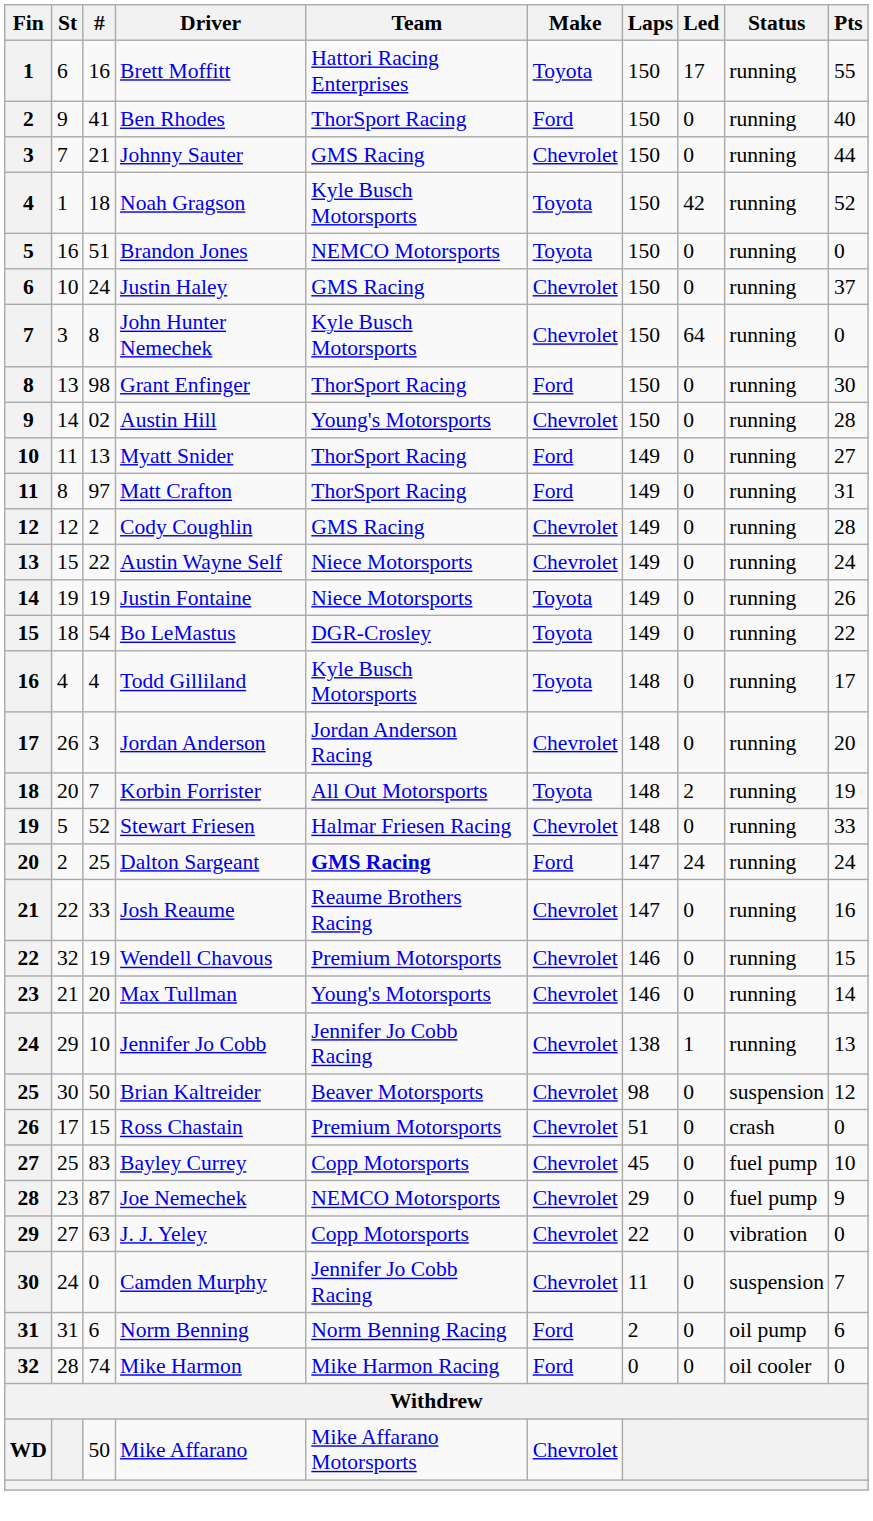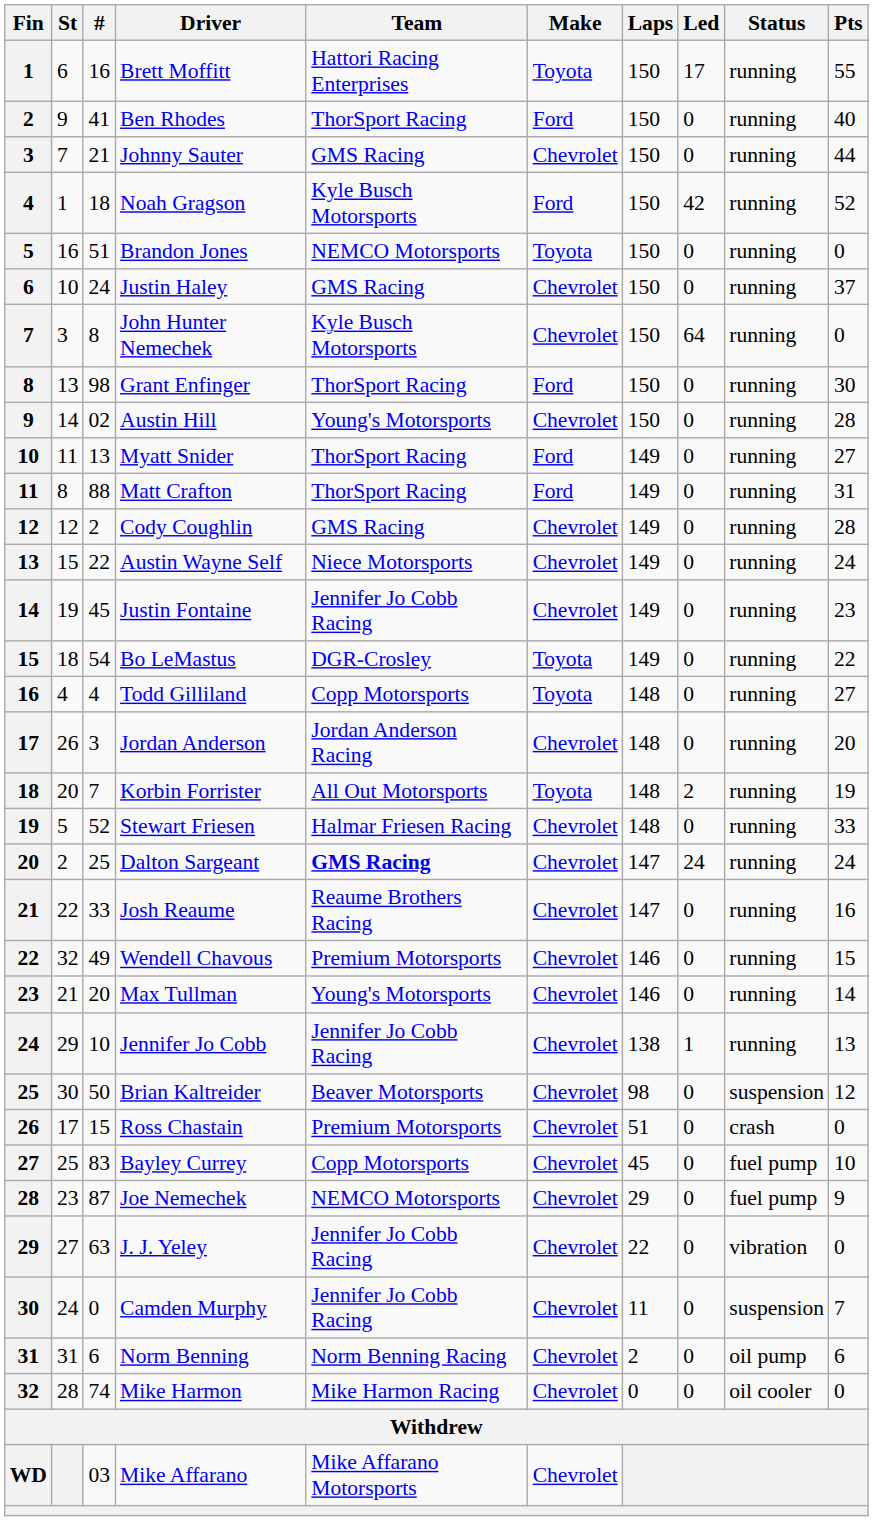Noah Gragson | Make: Toyota -> Ford
Matt Crafton | #: 97 -> 88
Justin Fontaine | #: 19 -> 45
Justin Fontaine | Team: Niece Motorsports -> Jennifer Jo Cobb Racing
Justin Fontaine | Make: Toyota -> Chevrolet
Justin Fontaine | Pts: 26 -> 23
Todd Gilliland | Team: Kyle Busch Motorsports -> Copp Motorsports
Todd Gilliland | Pts: 17 -> 27
Dalton Sargeant | Make: Ford -> Chevrolet
Wendell Chavous | #: 19 -> 49
J. J. Yeley | Team: Copp Motorsports -> Jennifer Jo Cobb Racing
Norm Benning | Make: Ford -> Chevrolet
Mike Harmon | Make: Ford -> Chevrolet
Mike Affarano | #: 50 -> 03
